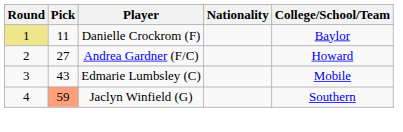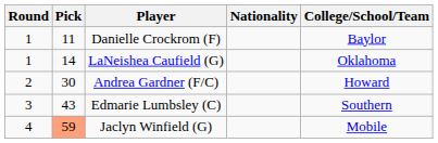Danielle Crockrom (F) | Round: khaki background -> no background
+ row: 1 | 14 | LaNeishea Caufield (G) | Oklahoma
Andrea Gardner (F/C) | Pick: 27 -> 30
Edmarie Lumbsley (C) | College/School/Team: Mobile -> Southern
Jaclyn Winfield (G) | College/School/Team: Southern -> Mobile
